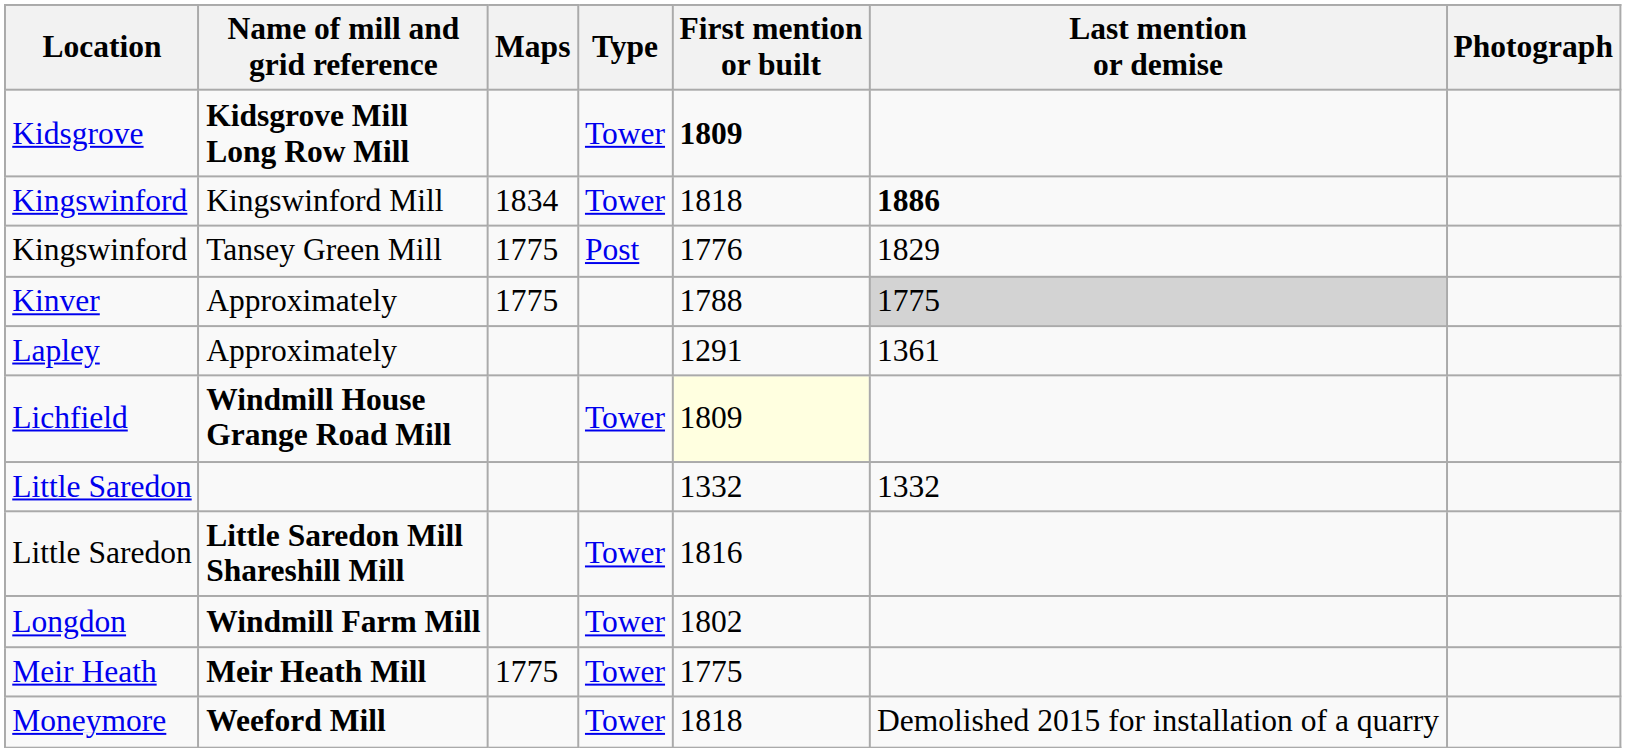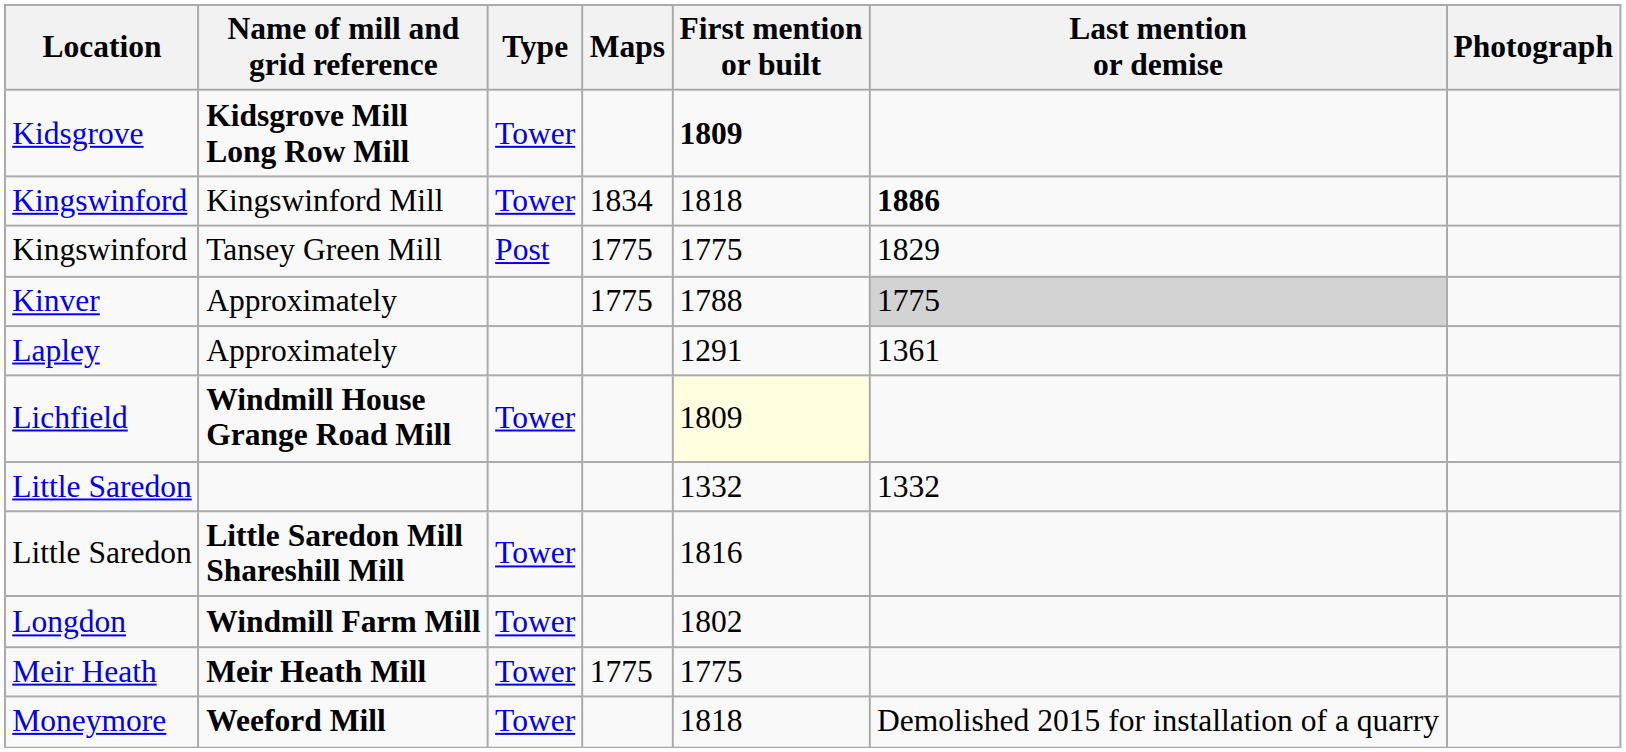columns swapped: Type <-> Maps
Tansey Green Mill | First mention or built: 1776 -> 1775
